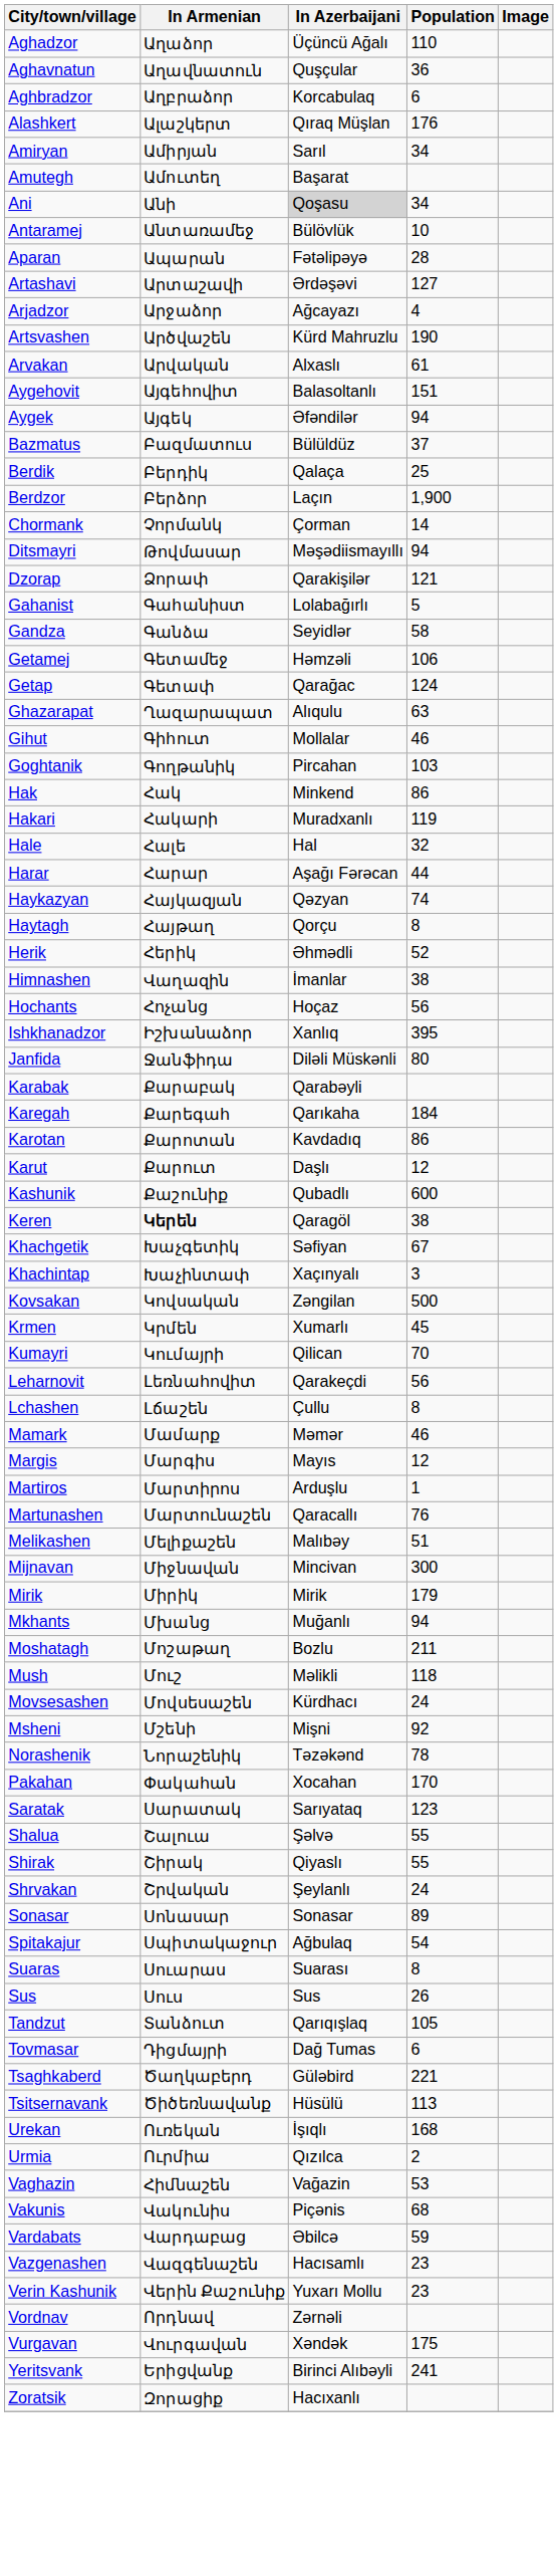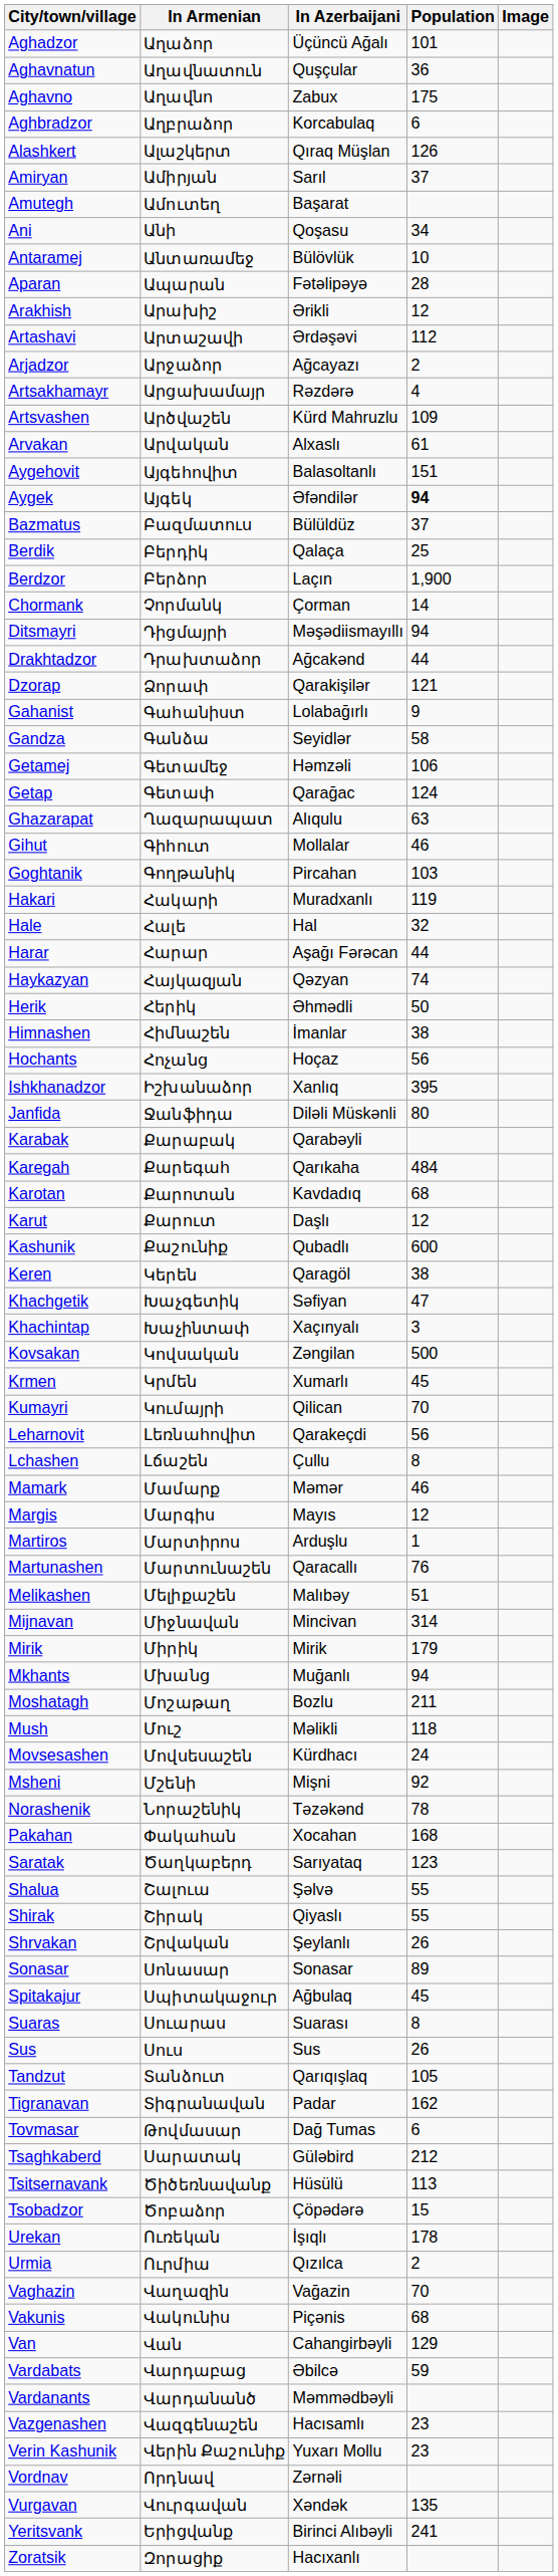Aghadzor | Population: 110 -> 101
+ row: Aghavno | Աղավնո | Zabux | 175
Alashkert | Population: 176 -> 126
Amiryan | Population: 34 -> 37
Ani | In Azerbaijani: lightgrey background -> no background
+ row: Arakhish | Արախիշ | Ərikli | 12
Artashavi | Population: 127 -> 112
Arjadzor | Population: 4 -> 2
+ row: Artsakhamayr | Արցախամայր | Rəzdərə | 4
Artsvashen | Population: 190 -> 109
Aygek | Population: normal -> bold
Ditsmayri | In Armenian: Թովմասար -> Դիցմայրի
+ row: Drakhtadzor | Դրախտաձոր | Ağcakənd | 44
Gahanist | Population: 5 -> 9
- row: Hak | Հակ | Minkend | 86
- row: Haytagh | Հայթաղ | Qorçu | 8
Herik | Population: 52 -> 50
Himnashen | In Armenian: Վաղազին -> Հիմնաշեն
Karegah | Population: 184 -> 484
Karotan | Population: 86 -> 68
Keren | In Armenian: bold -> normal
Khachgetik | Population: 67 -> 47
Mijnavan | Population: 300 -> 314
Pakahan | Population: 170 -> 168
Saratak | In Armenian: Սարատակ -> Ծաղկաբերդ
Shrvakan | Population: 24 -> 26
Spitakajur | Population: 54 -> 45
+ row: Tigranavan | Տիգրանավան | Padar | 162
Tovmasar | In Armenian: Դիցմայրի -> Թովմասար
Tsaghkaberd | In Armenian: Ծաղկաբերդ -> Սարատակ
Tsaghkaberd | Population: 221 -> 212
+ row: Tsobadzor | Ծոբաձոր | Çöpədərə | 15
Urekan | Population: 168 -> 178
Vaghazin | In Armenian: Հիմնաշեն -> Վաղազին
Vaghazin | Population: 53 -> 70
+ row: Van | Վան | Cahangirbəyli | 129
+ row: Vardanants | Վարդանանծ | Məmmədbəyli
Vurgavan | Population: 175 -> 135
